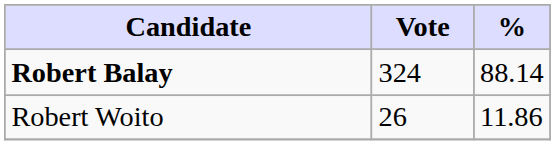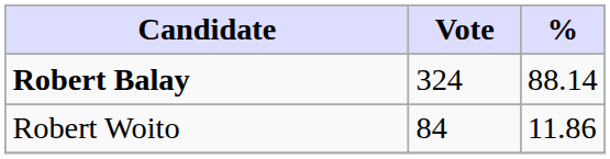Robert Woito | Vote: 26 -> 84
